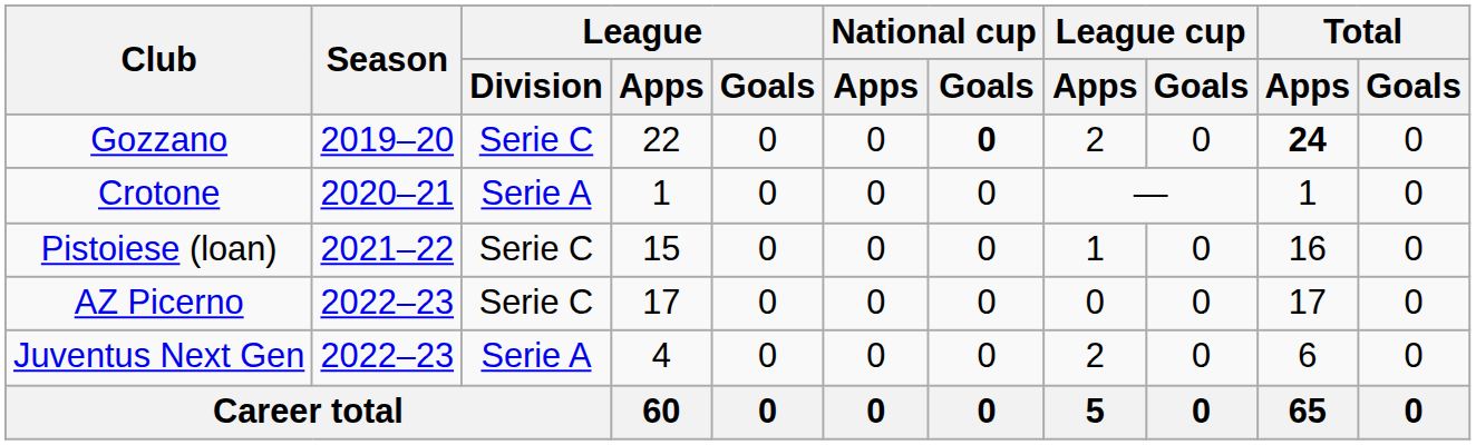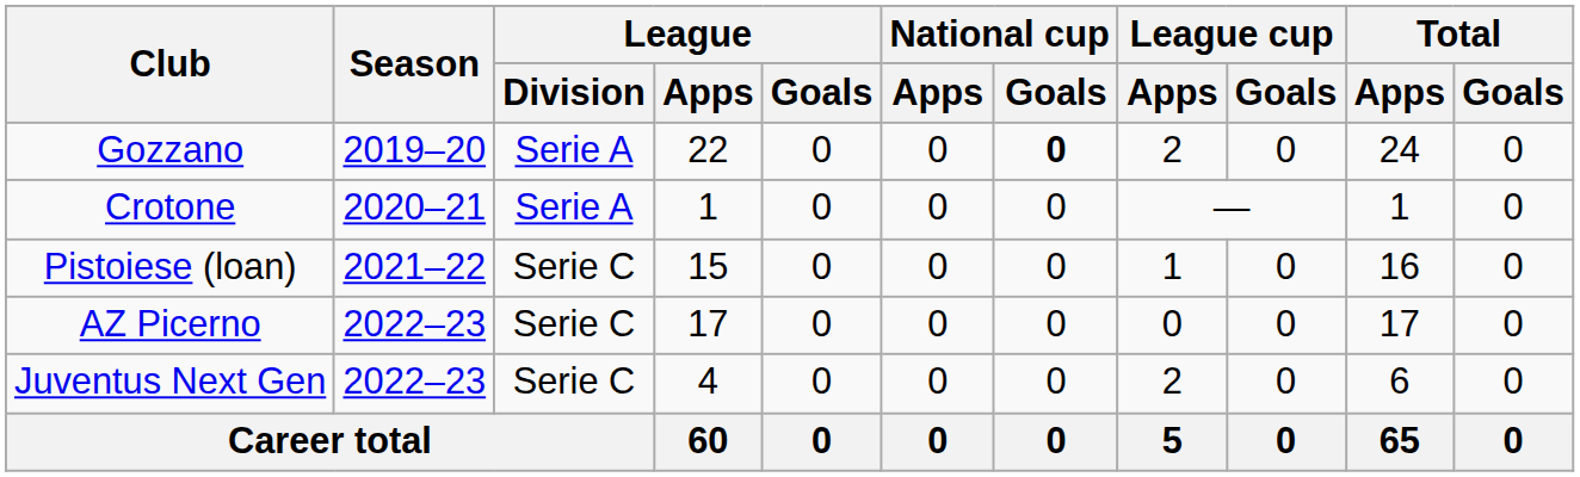Gozzano | League / Division: Serie C -> Serie A
Gozzano | Total / Apps: bold -> normal
Juventus Next Gen | League / Division: Serie A -> Serie C
